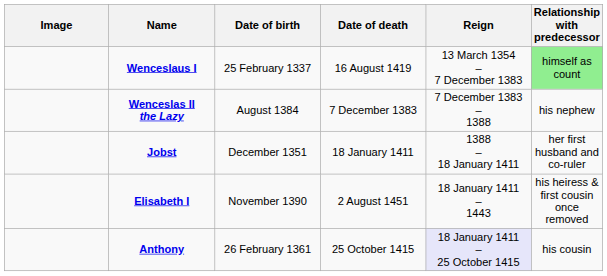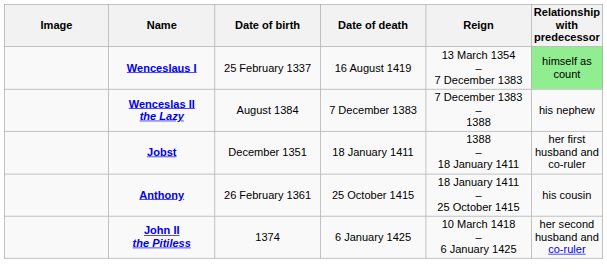- row: Elisabeth I | November 1390 | 2 August 1451 | 18 January 1411 – 1443 | his heiress & first cousin once removed
Anthony | Reign: lavender background -> no background
+ row: John II the Pitiless | 1374 | 6 January 1425 | 10 March 1418 – 6 January 1425 | her second husband and co-ruler
